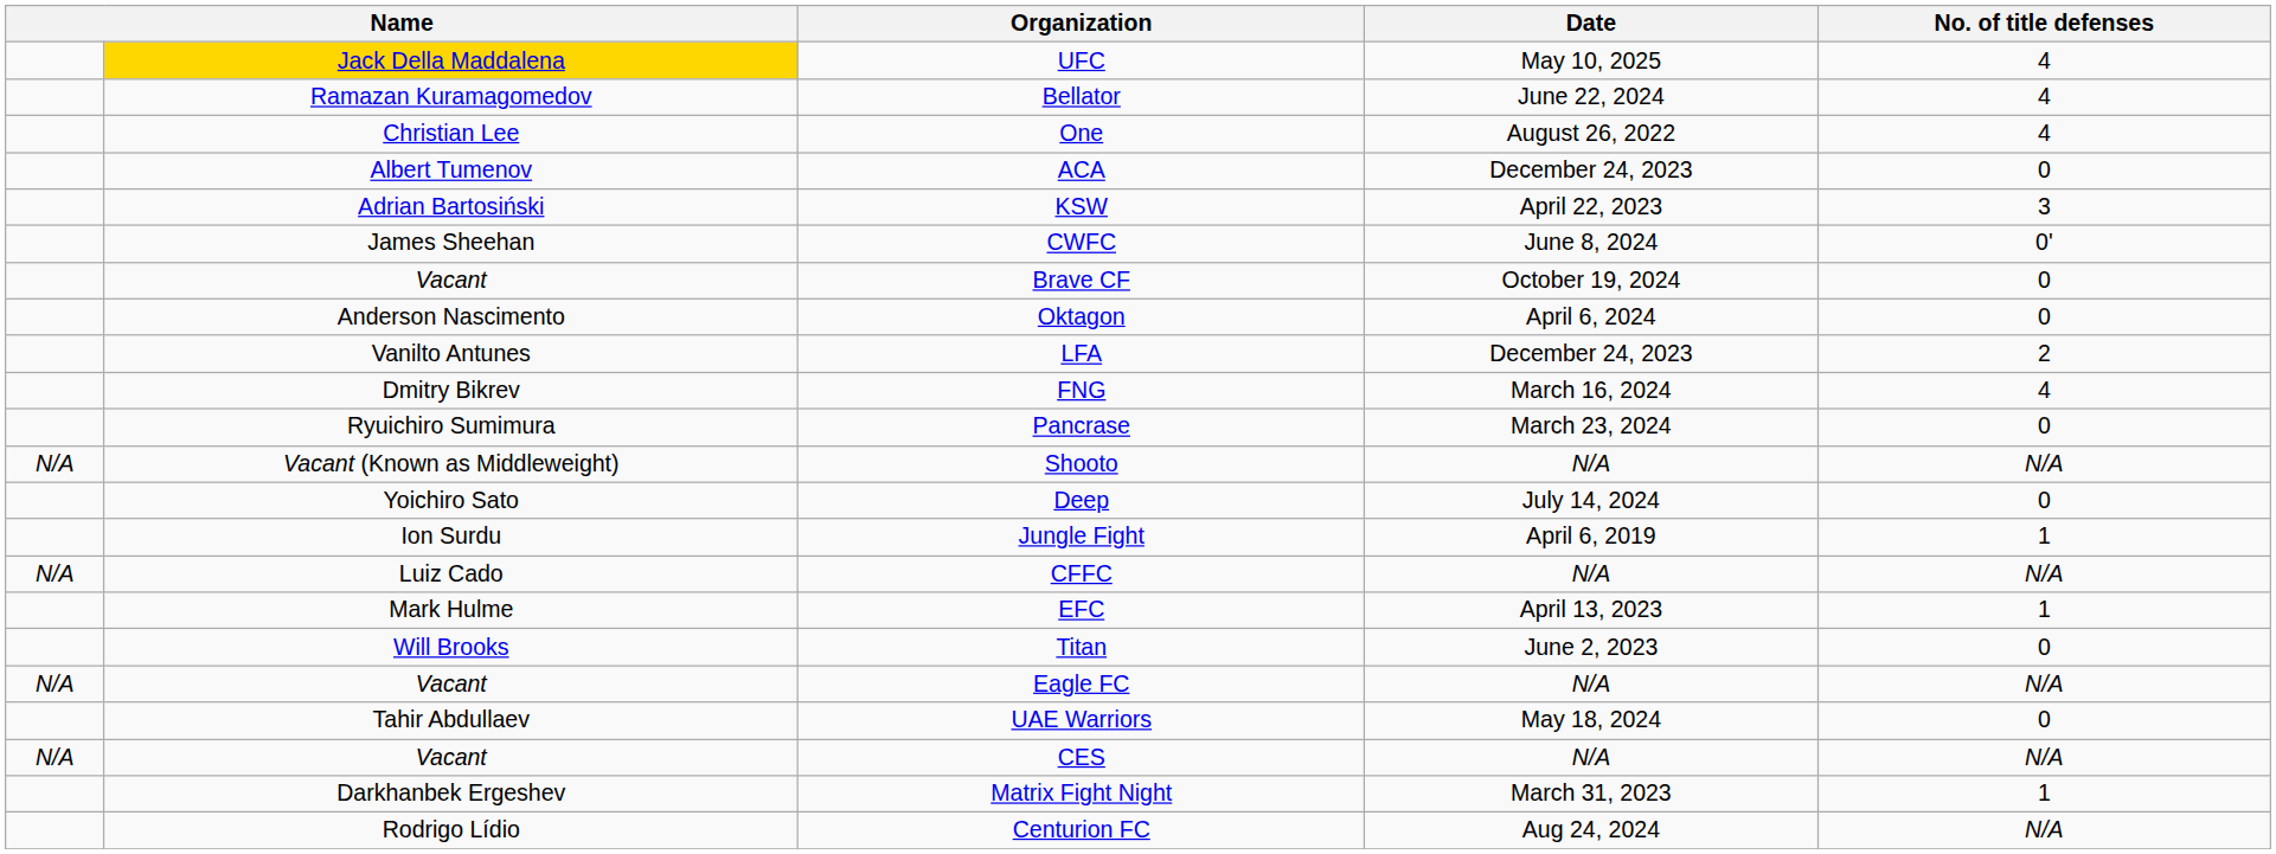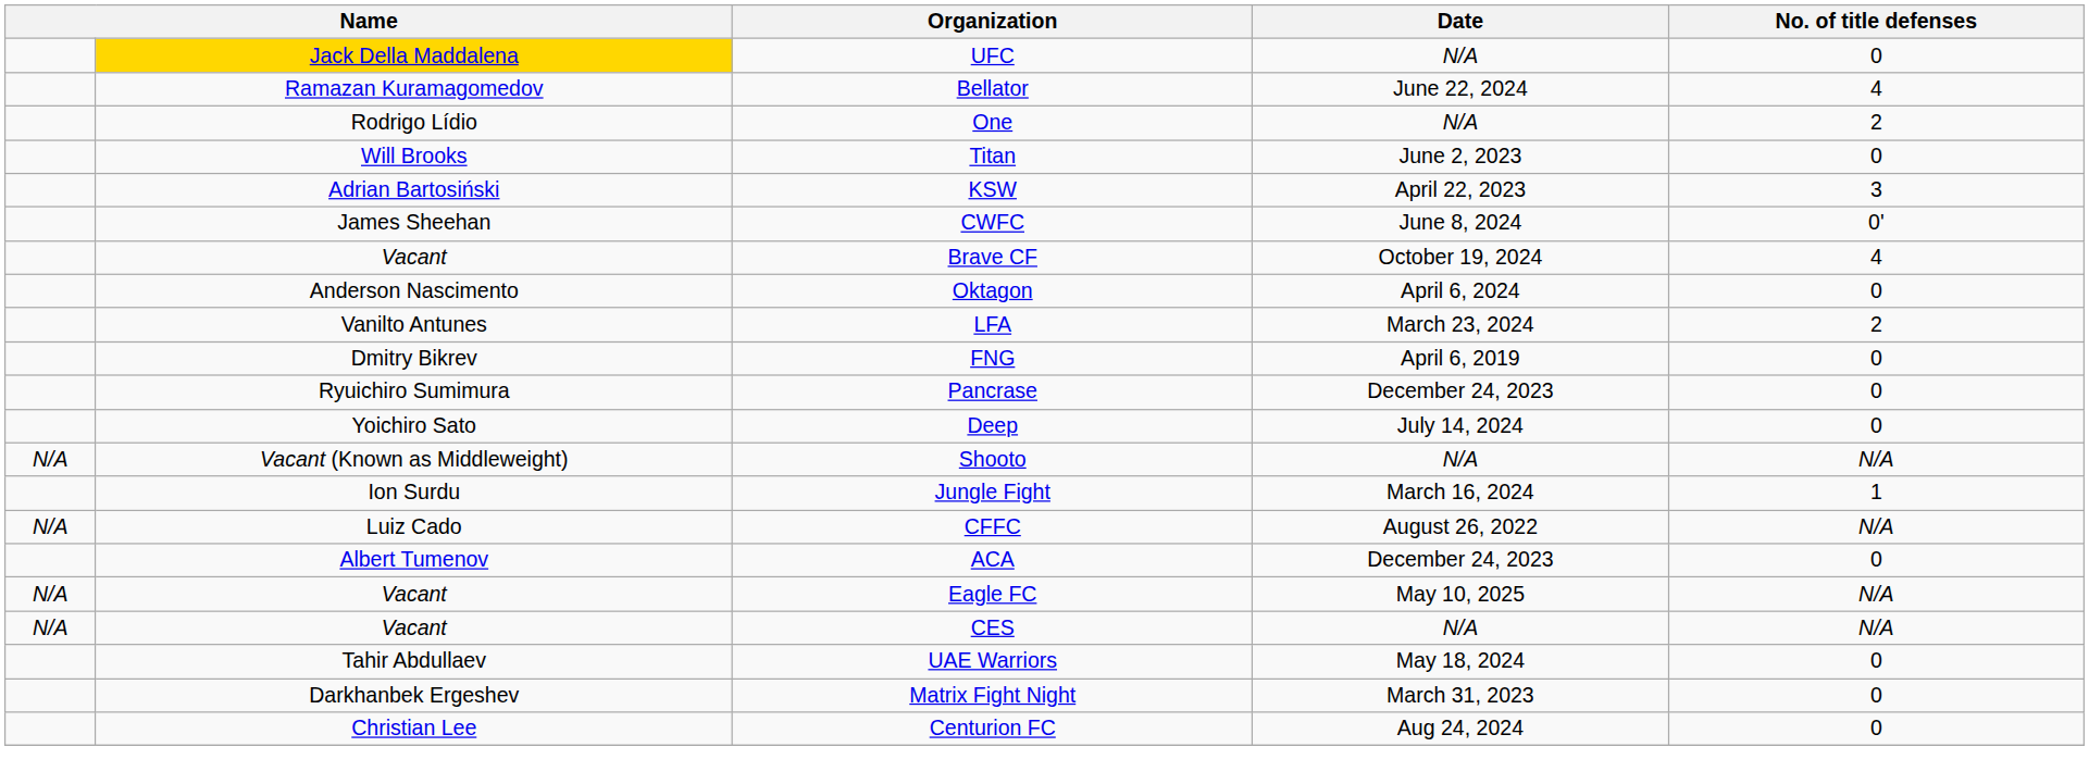UFC | Date: May 10, 2025 -> N/A
UFC | No. of title defenses: 4 -> 0
One | column 2: Christian Lee -> Rodrigo Lídio
One | Date: August 26, 2022 -> N/A
One | No. of title defenses: 4 -> 2
rows swapped: ACA <-> Titan
Brave CF | No. of title defenses: 0 -> 4
LFA | Date: December 24, 2023 -> March 23, 2024
FNG | Date: March 16, 2024 -> April 6, 2019
FNG | No. of title defenses: 4 -> 0
Pancrase | Date: March 23, 2024 -> December 24, 2023
rows swapped: Deep <-> Shooto
Jungle Fight | Date: April 6, 2019 -> March 16, 2024
CFFC | Date: N/A -> August 26, 2022
- row: Mark Hulme | EFC | April 13, 2023 | 1
Eagle FC | Date: N/A -> May 10, 2025
rows swapped: CES <-> UAE Warriors
Matrix Fight Night | No. of title defenses: 1 -> 0
Centurion FC | column 2: Rodrigo Lídio -> Christian Lee
Centurion FC | No. of title defenses: N/A -> 0
